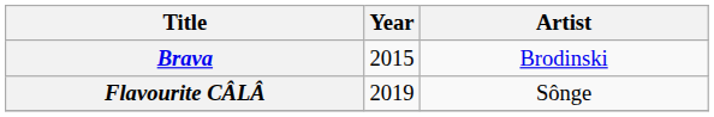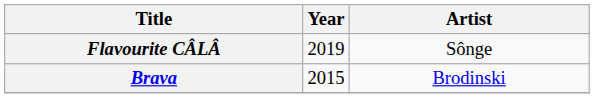rows swapped: Brava <-> Flavourite CÂLÂ
